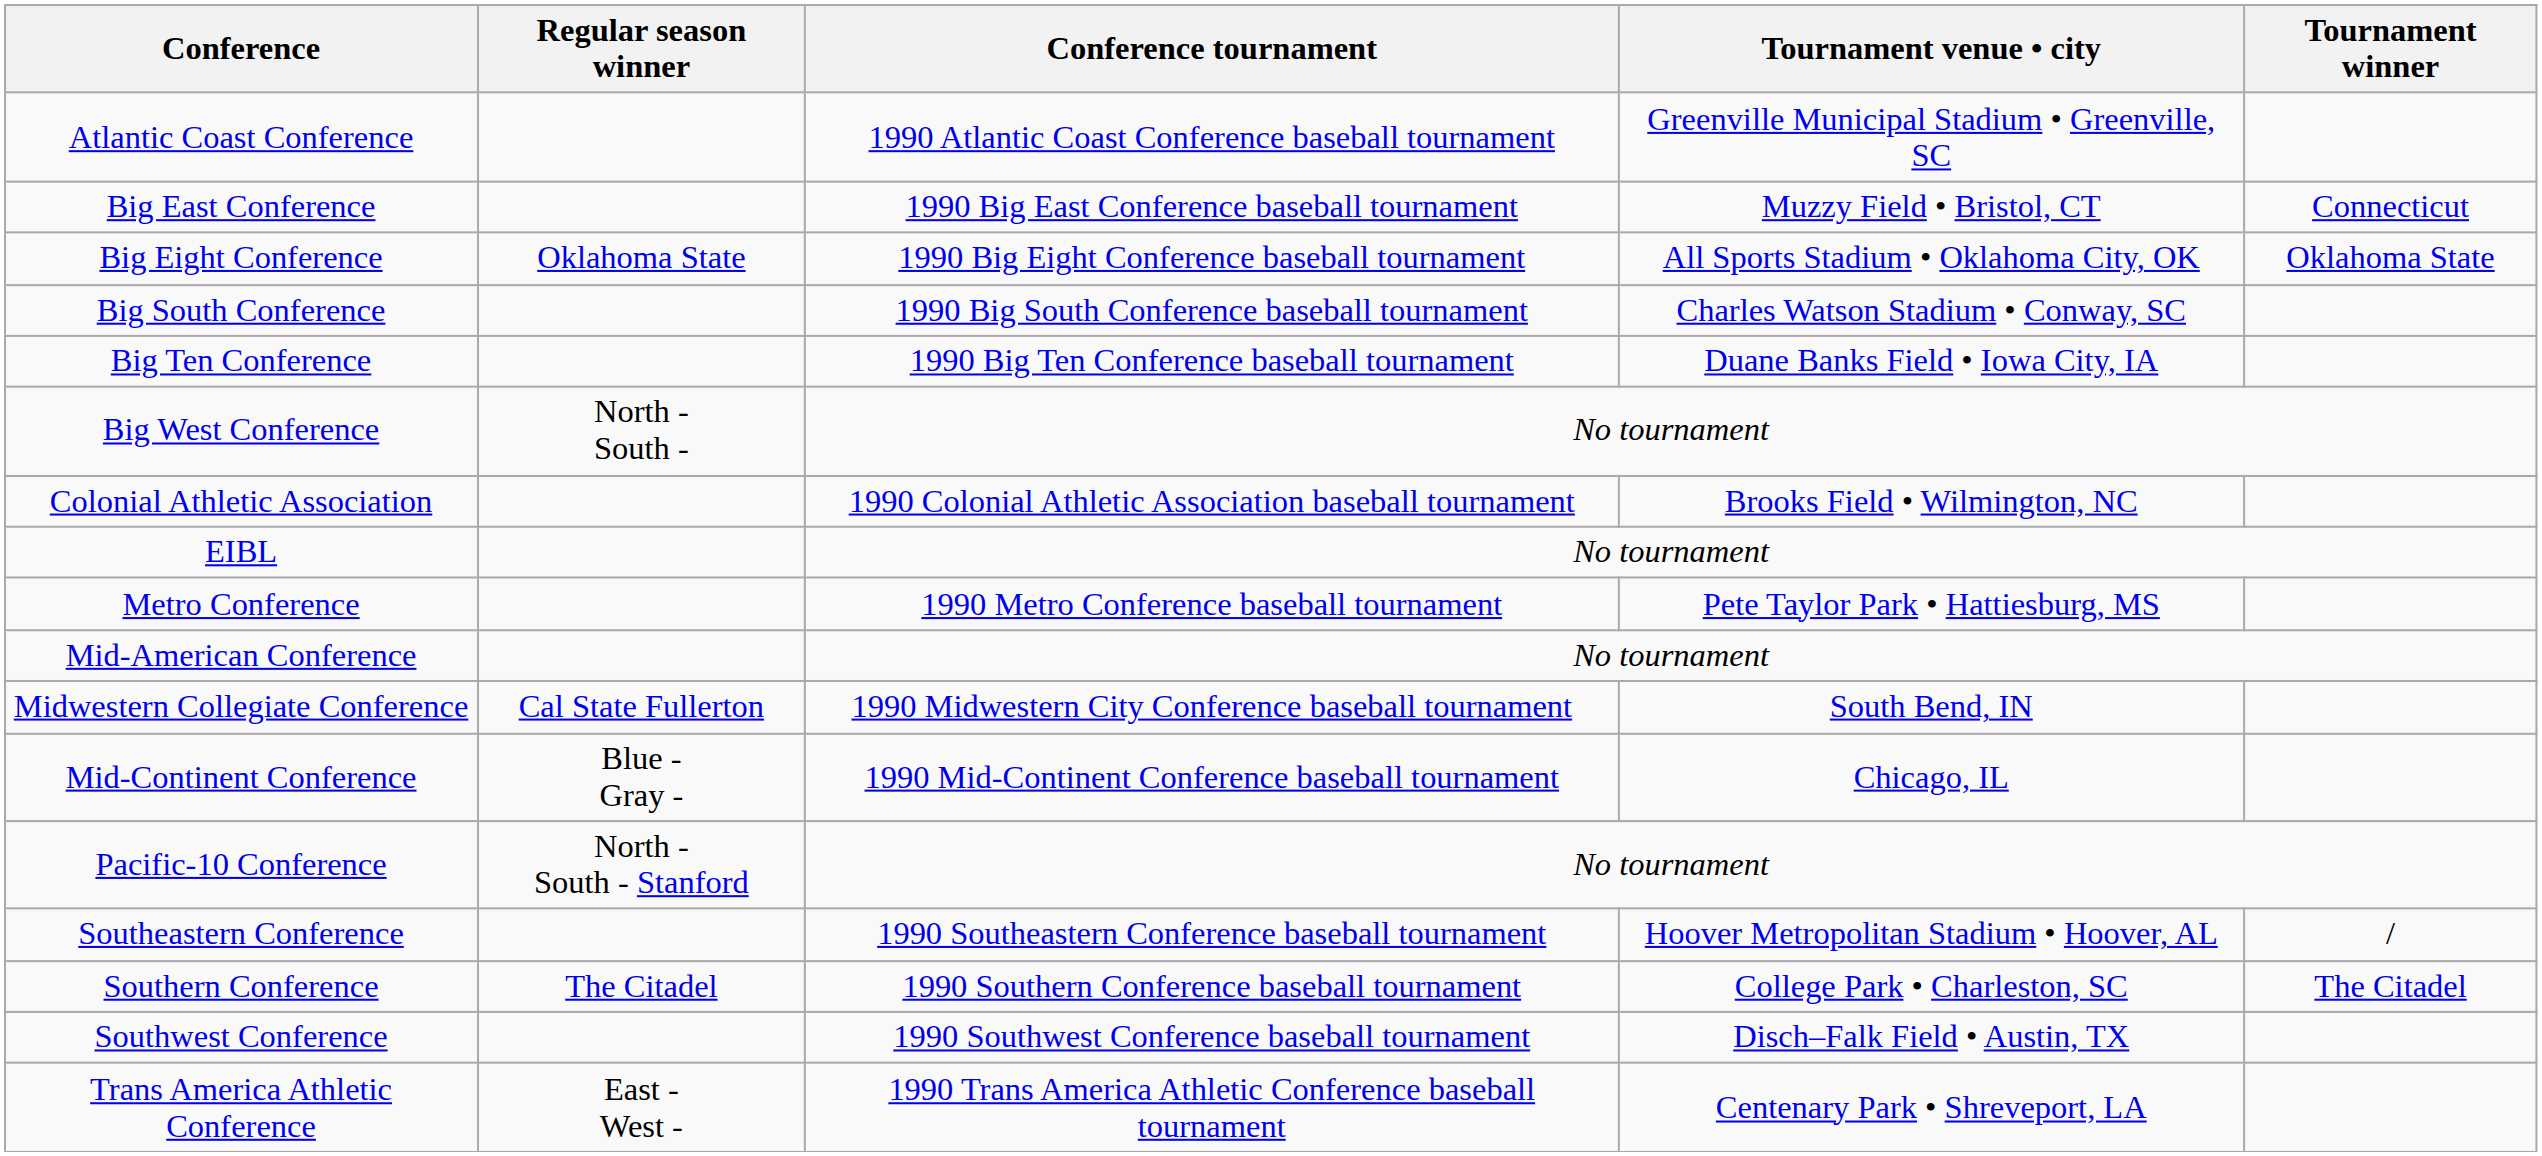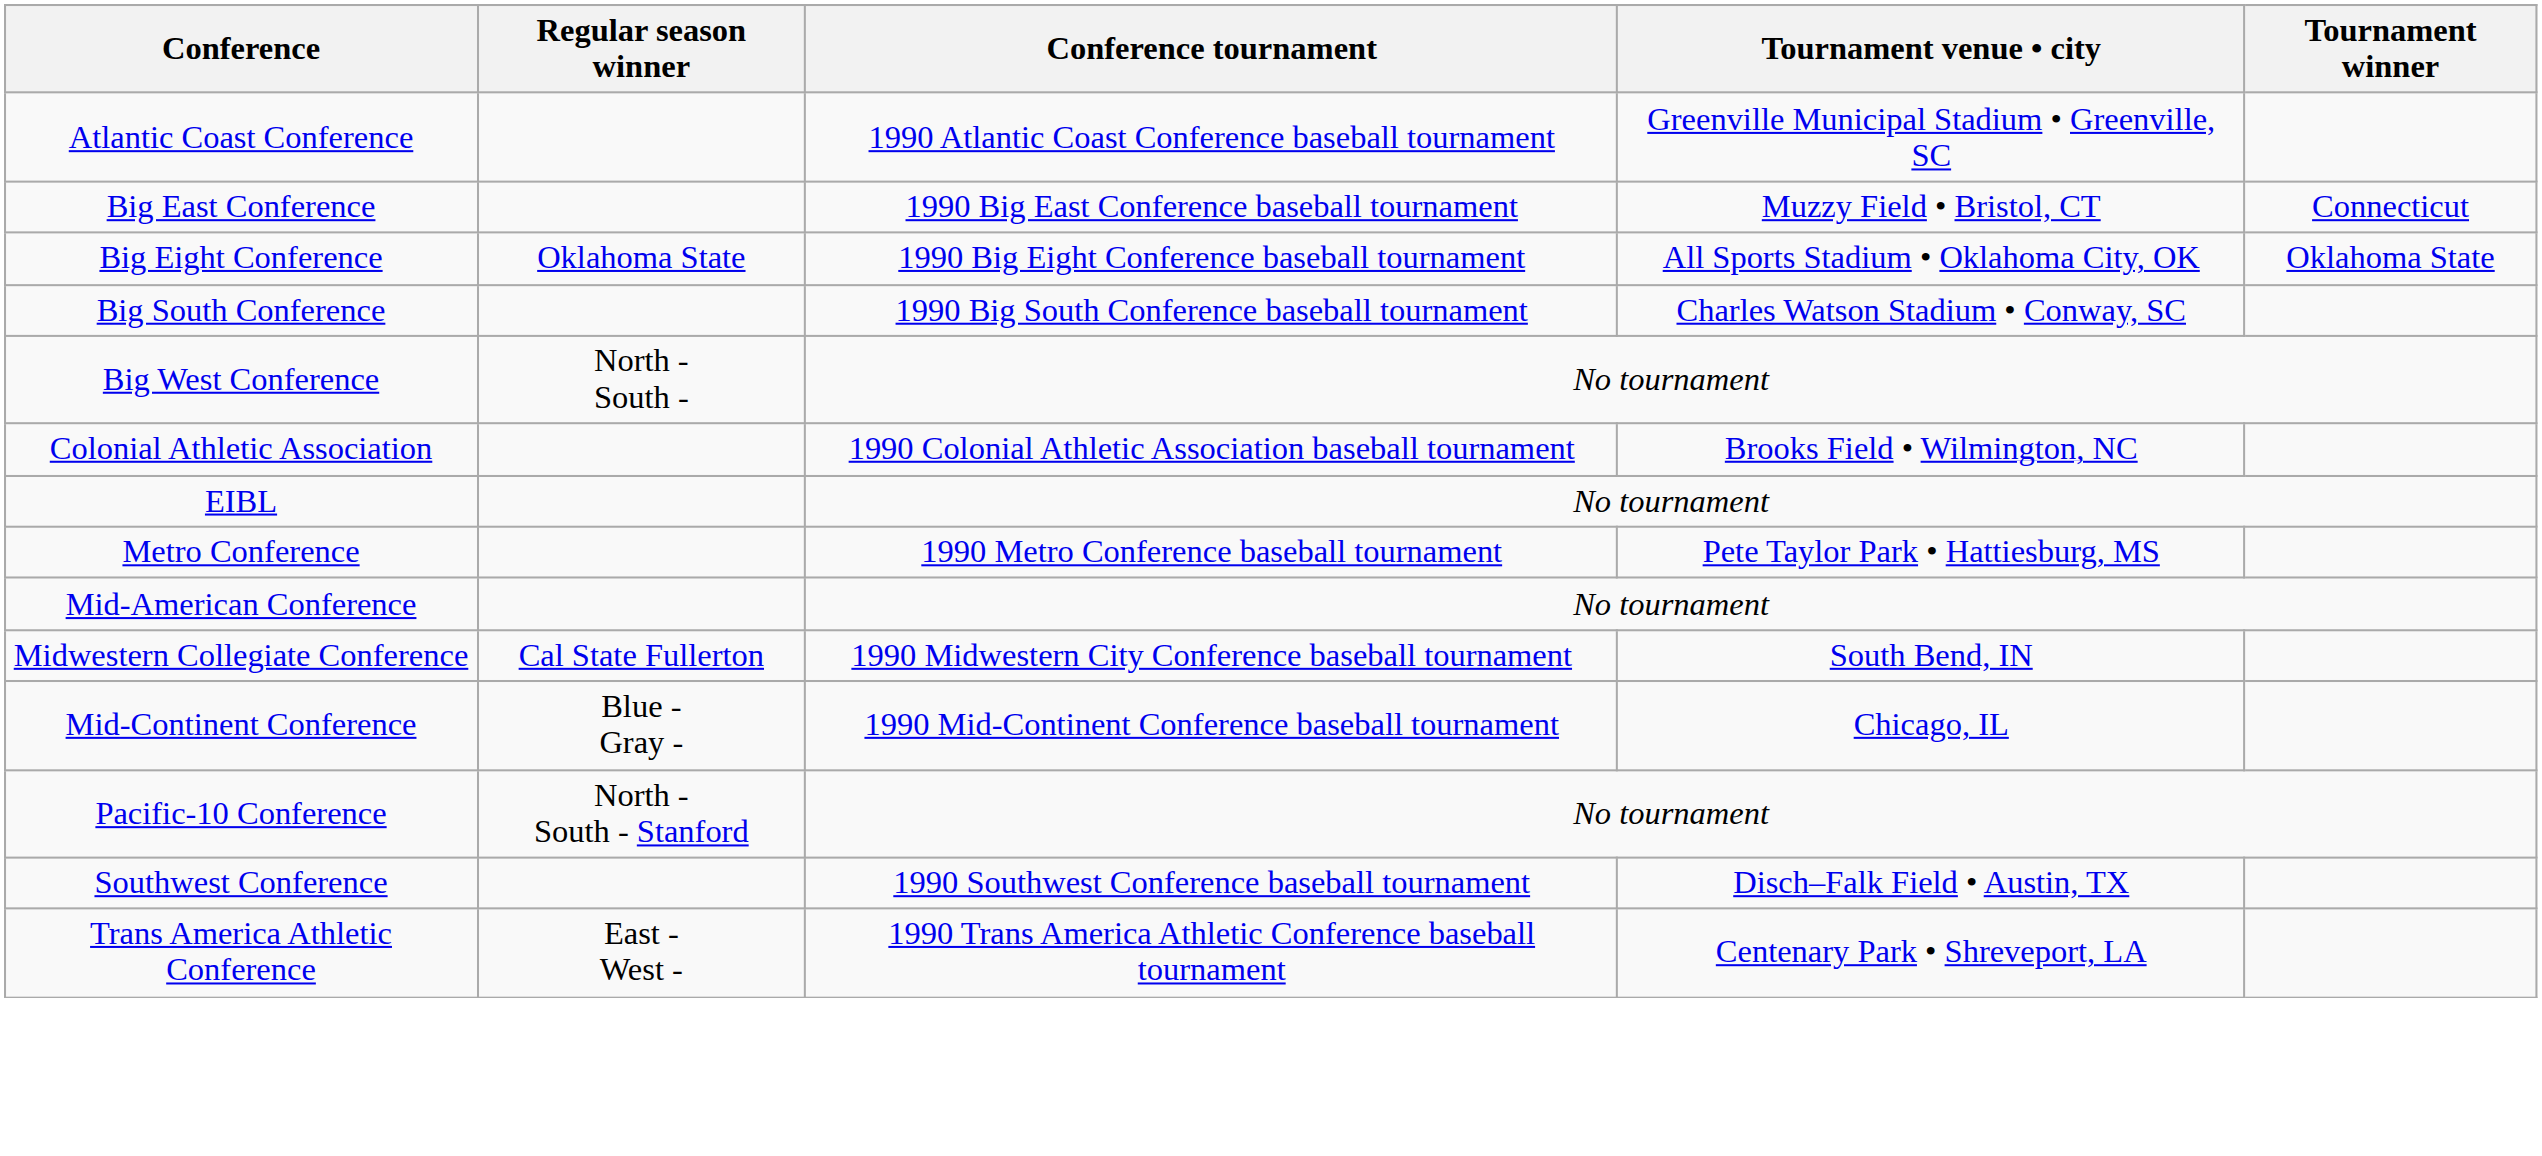- row: Big Ten Conference | 1990 Big Ten Conference baseball tournament | Duane Banks Field • Iowa City, IA
- row: Southeastern Conference | 1990 Southeastern Conference baseball tournament | Hoover Metropolitan Stadium • Hoover, AL | /
- row: Southern Conference | The Citadel | 1990 Southern Conference baseball tournament | College Park • Charleston, SC | The Citadel
